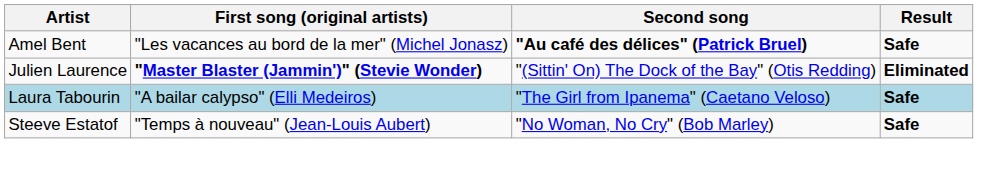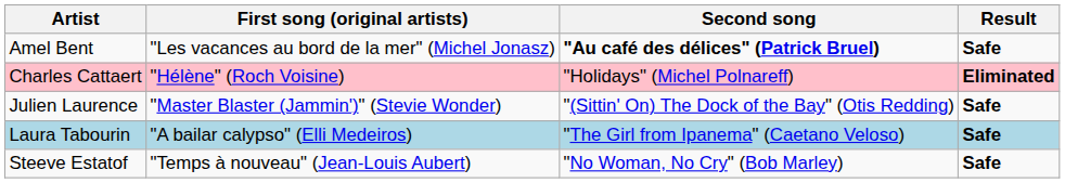+ row: Charles Cattaert | "Hélène" (Roch Voisine) | "Holidays" (Michel Polnareff) | Eliminated
Julien Laurence | First song (original artists): bold -> normal
Julien Laurence | Result: Eliminated -> Safe
